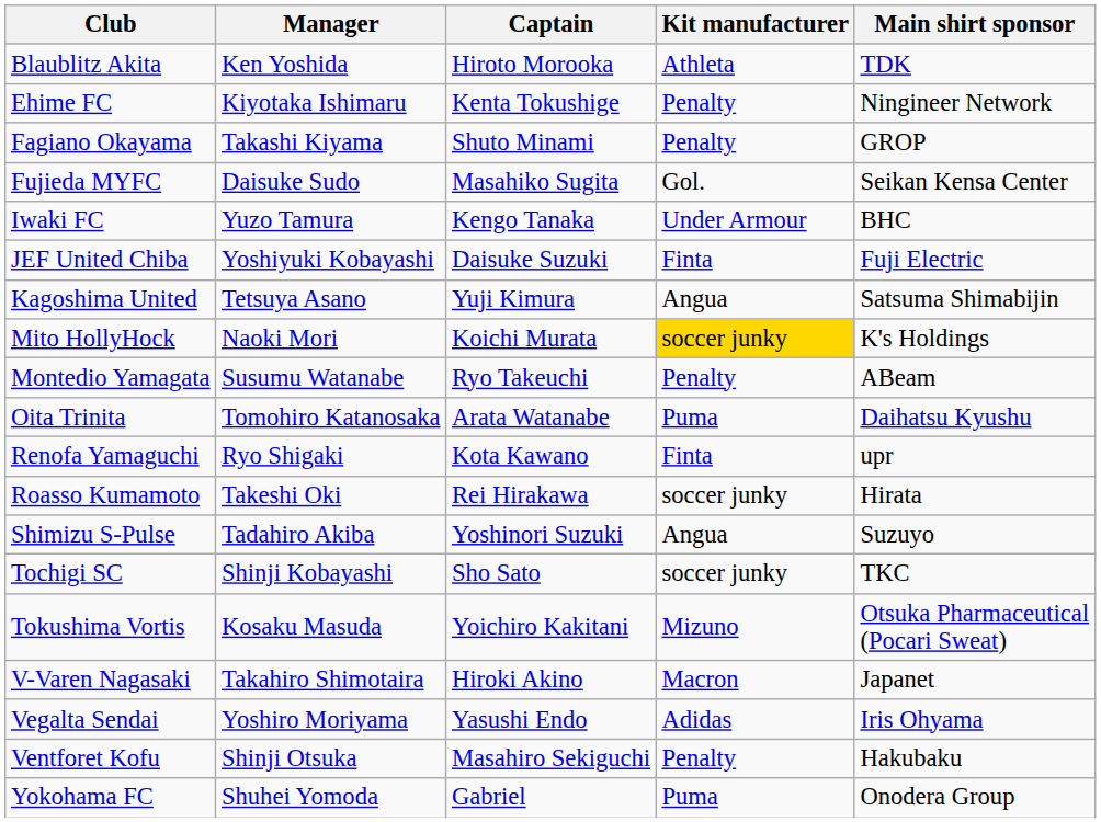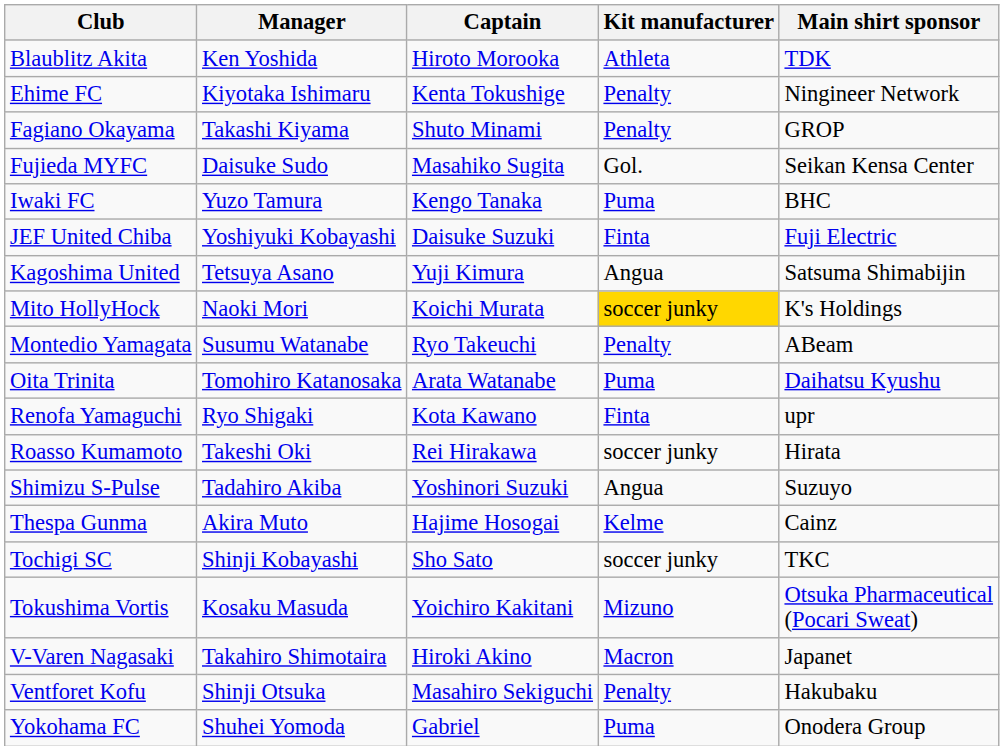Iwaki FC | Kit manufacturer: Under Armour -> Puma
+ row: Thespa Gunma | Akira Muto | Hajime Hosogai | Kelme | Cainz
- row: Vegalta Sendai | Yoshiro Moriyama | Yasushi Endo | Adidas | Iris Ohyama
